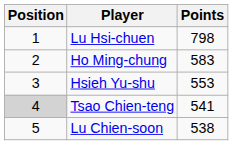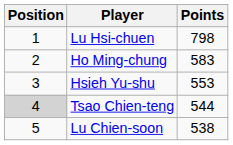Tsao Chien-teng | Points: 541 -> 544
